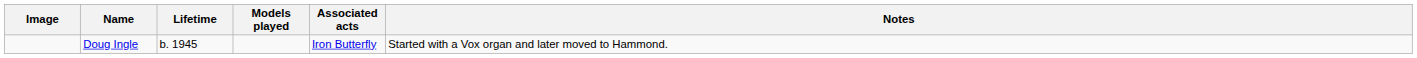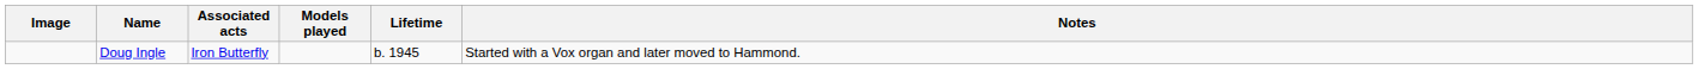columns swapped: Lifetime <-> Associated acts
